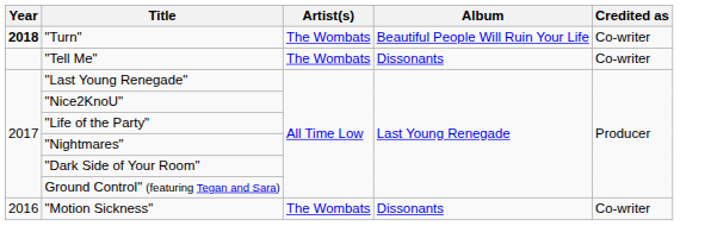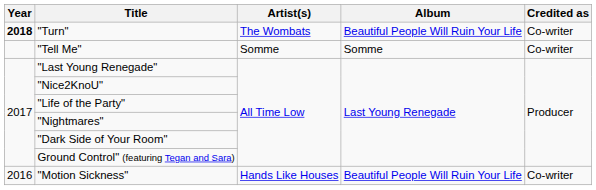"Tell Me" | Artist(s): The Wombats -> Somme
"Tell Me" | Album: Dissonants -> Somme
"Motion Sickness" | Artist(s): The Wombats -> Hands Like Houses
"Motion Sickness" | Album: Dissonants -> Beautiful People Will Ruin Your Life
